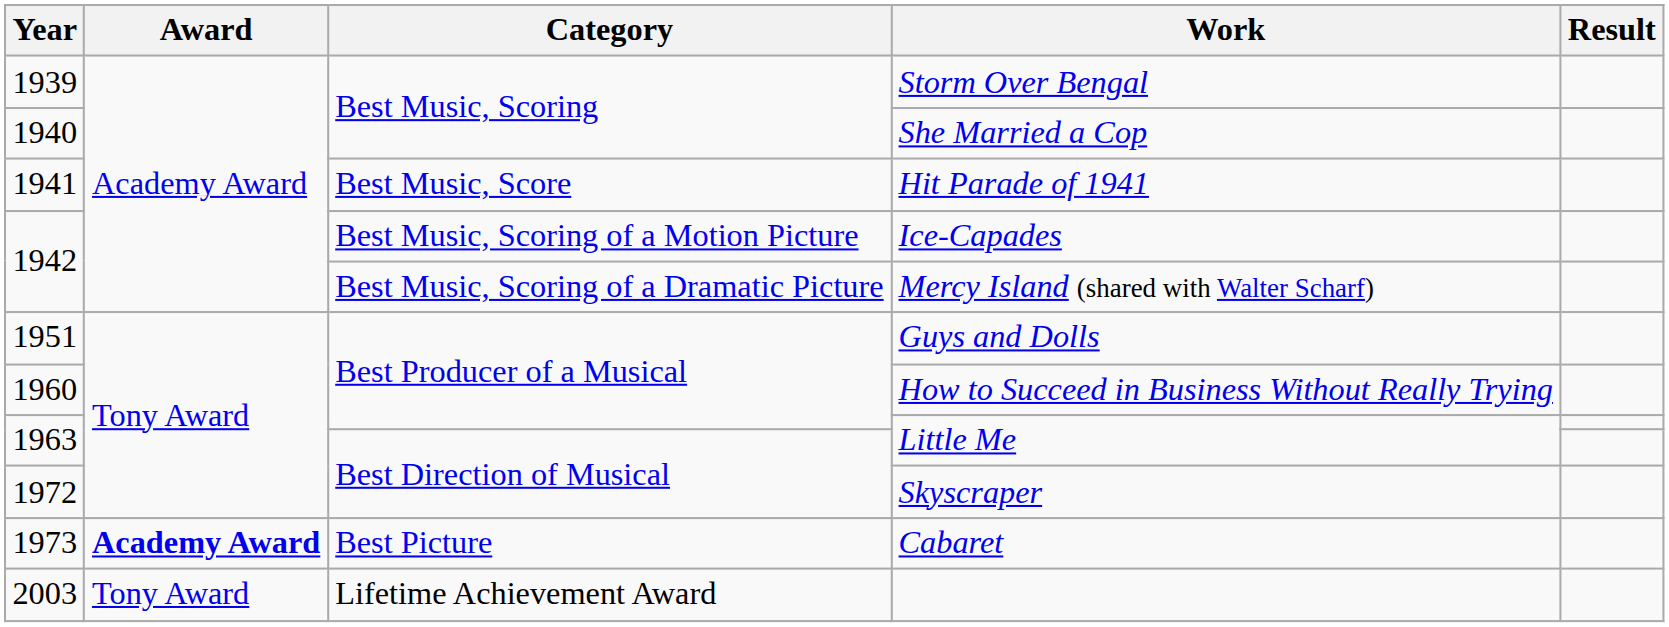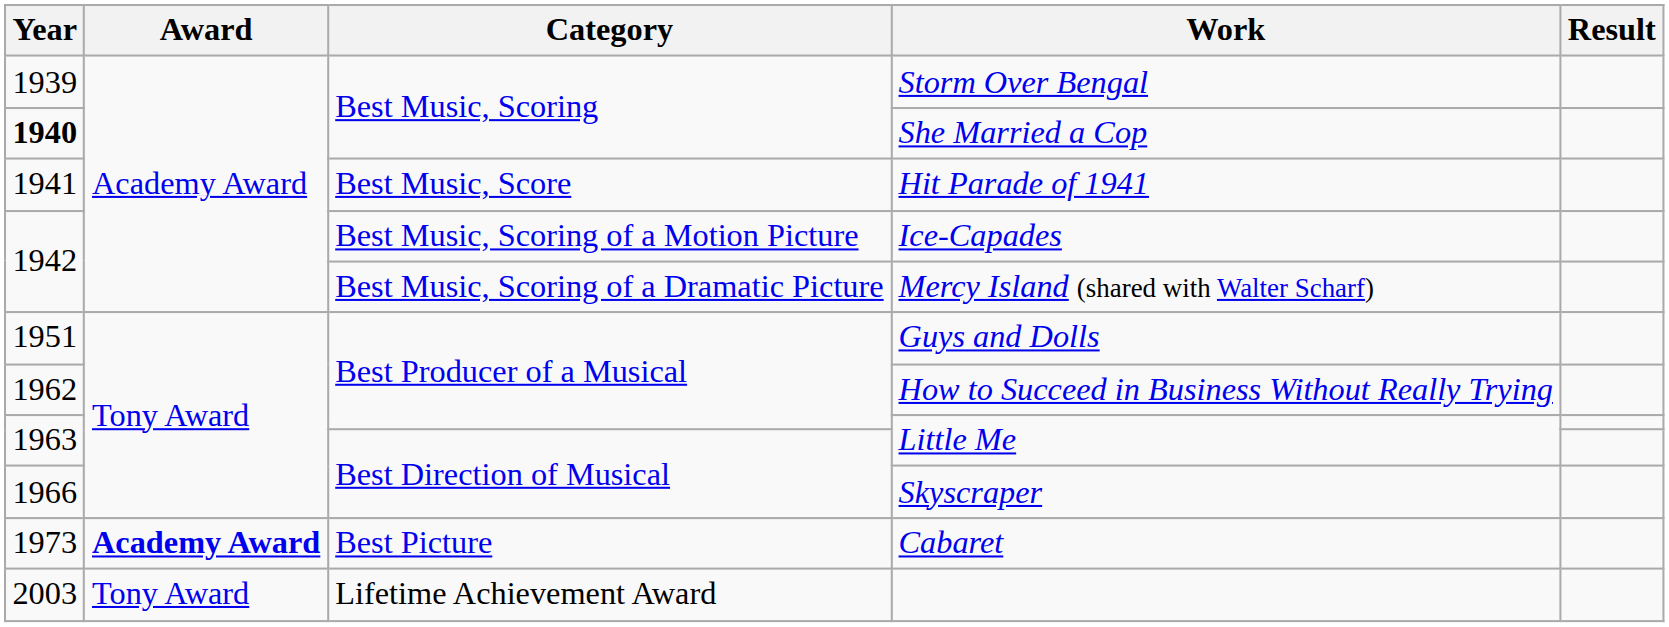She Married a Cop | Year: normal -> bold
How to Succeed in Business Without Really Trying | Year: 1960 -> 1962
Skyscraper | Year: 1972 -> 1966
